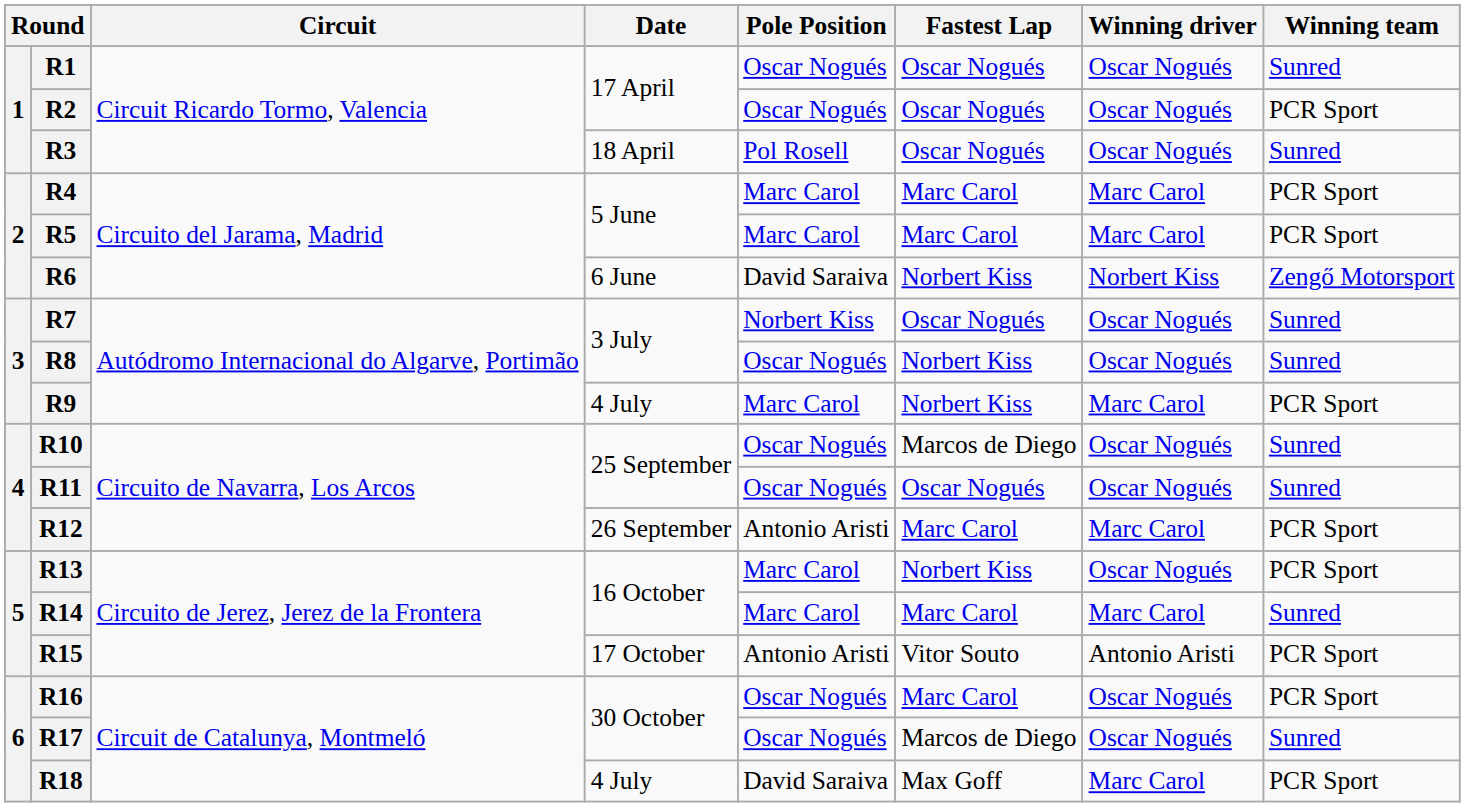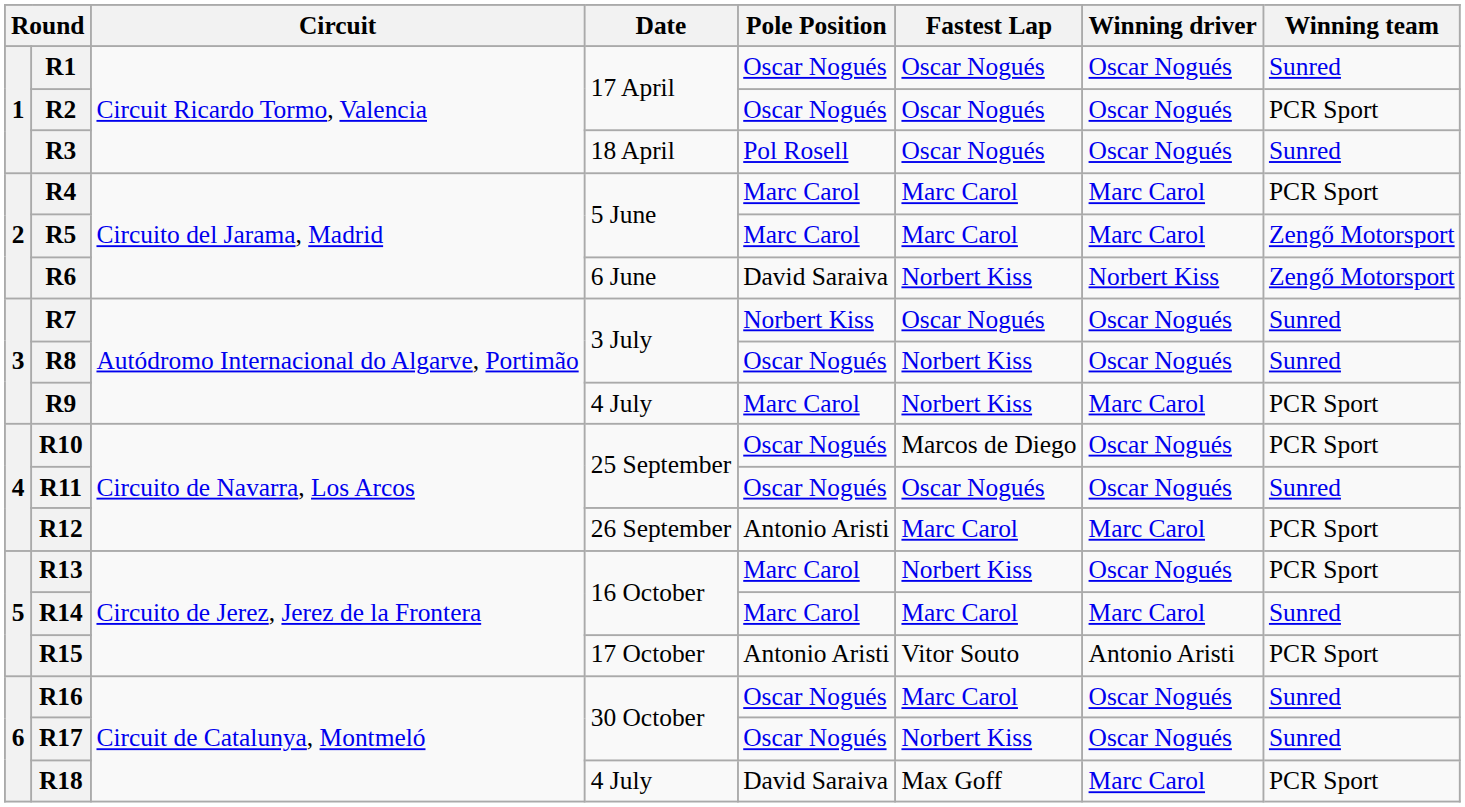R5 | Winning team: PCR Sport -> Zengő Motorsport
R10 | Winning team: Sunred -> PCR Sport
R16 | Winning team: PCR Sport -> Sunred
R17 | Fastest Lap: Marcos de Diego -> Norbert Kiss
